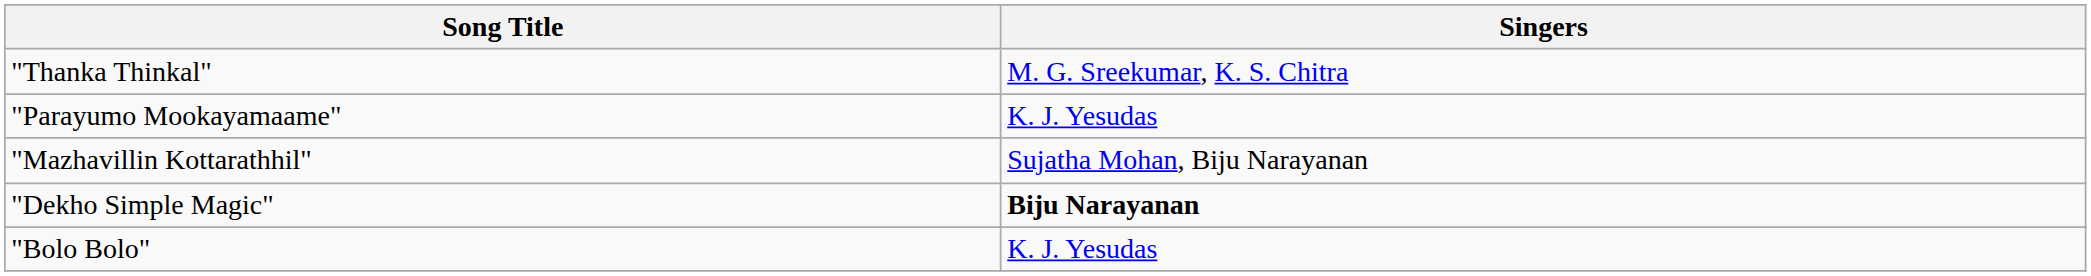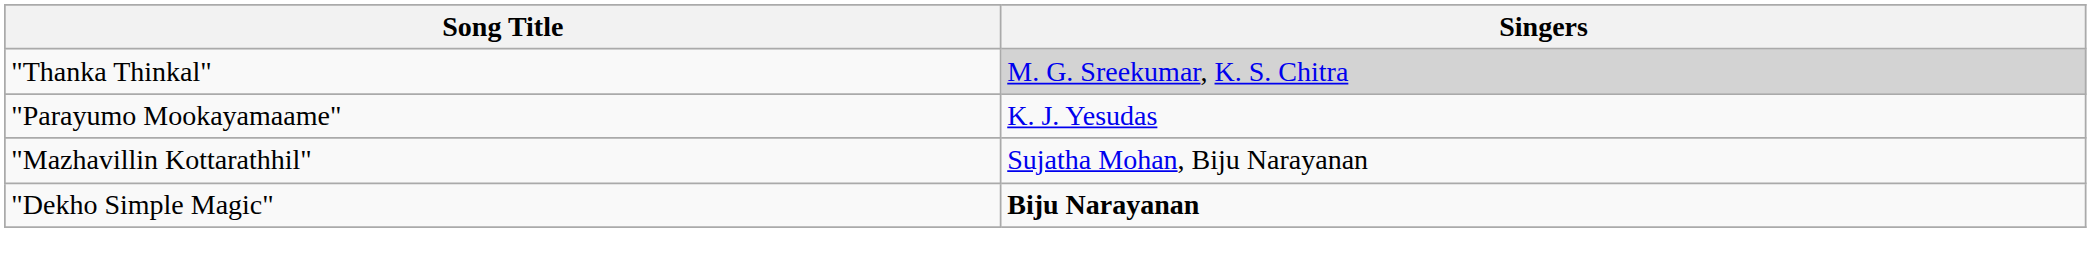"Thanka Thinkal" | Singers: no background -> lightgrey background
- row: "Bolo Bolo" | K. J. Yesudas
